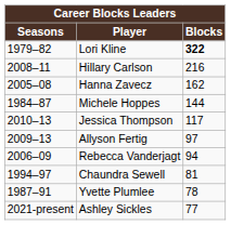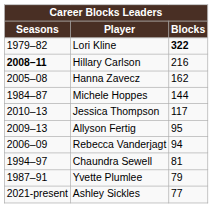Hillary Carlson | Seasons: normal -> bold
Allyson Fertig | Blocks: 97 -> 95
Yvette Plumlee | Blocks: 78 -> 79
